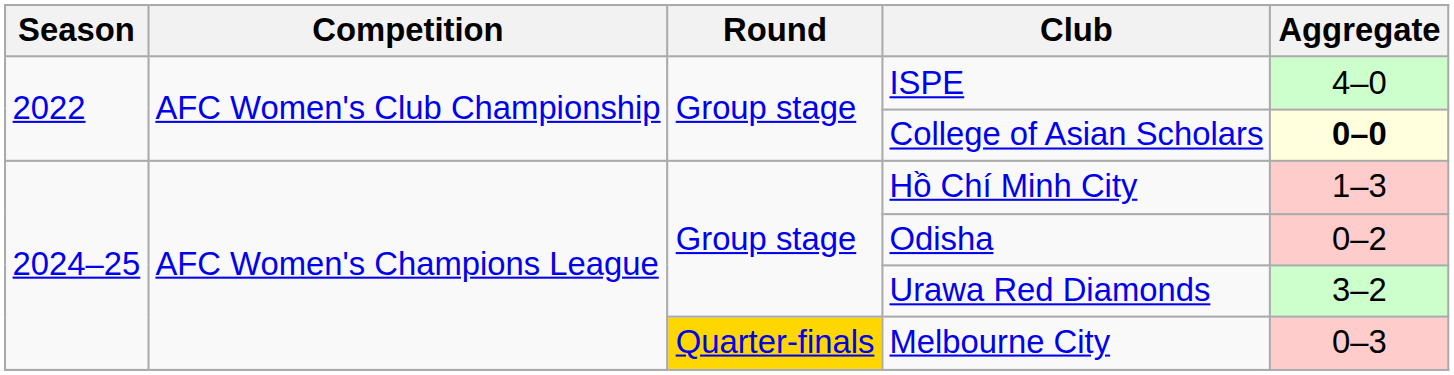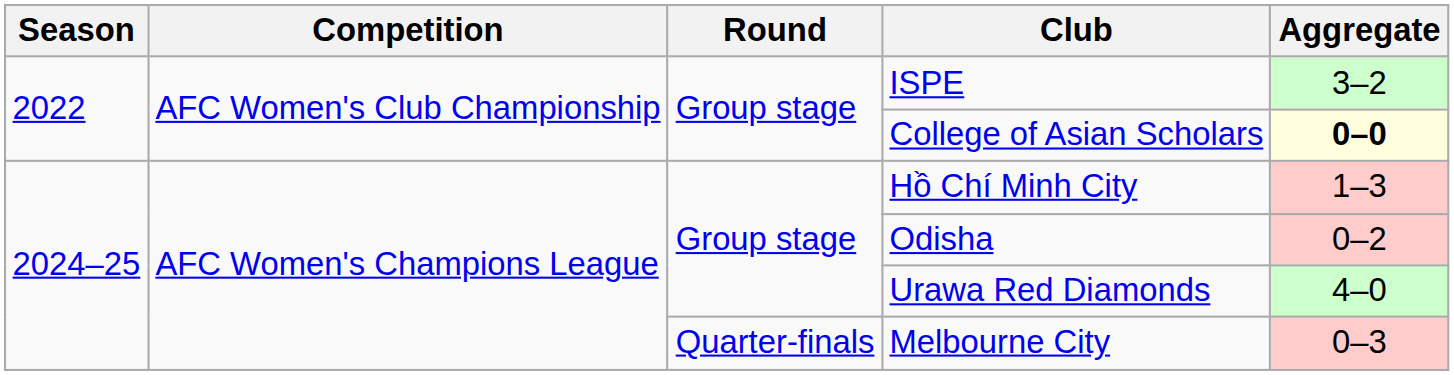ISPE | Aggregate: 4–0 -> 3–2
Urawa Red Diamonds | Aggregate: 3–2 -> 4–0
Melbourne City | Round: gold background -> no background
